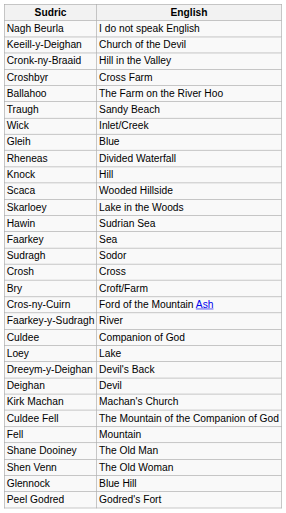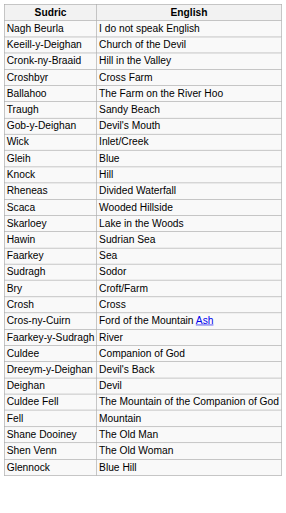+ row: Gob-y-Deighan | Devil's Mouth
rows swapped: Knock <-> Rheneas
rows swapped: Crosh <-> Bry
- row: Loey | Lake
- row: Kirk Machan | Machan's Church
- row: Peel Godred | Godred's Fort
